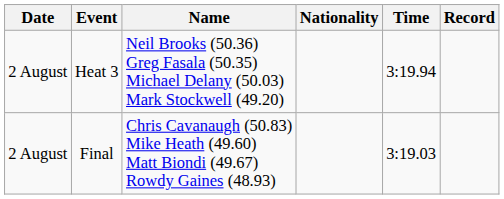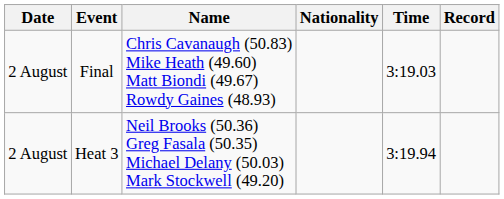rows swapped: Heat 3 <-> Final
